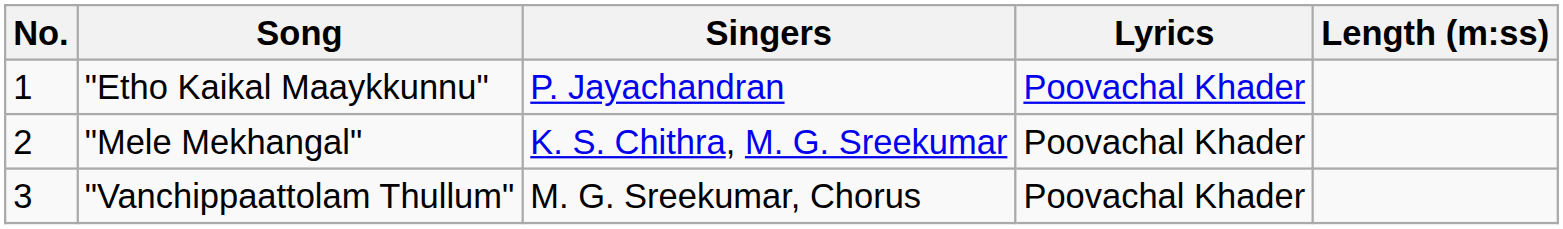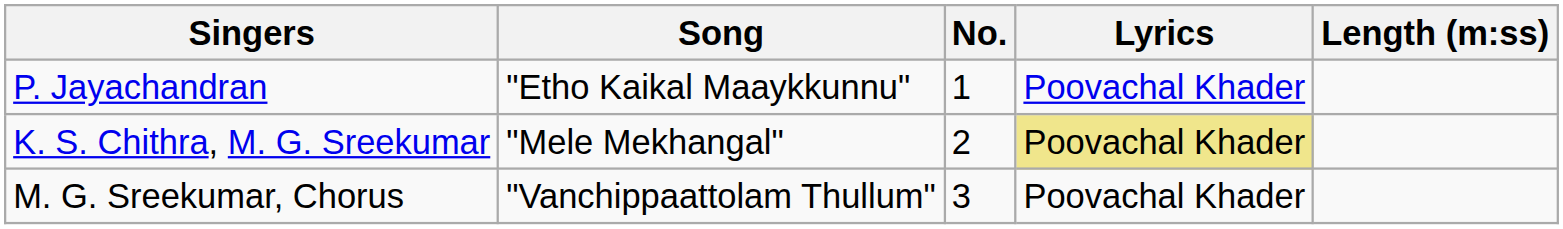columns swapped: No. <-> Singers
"Mele Mekhangal" | Lyrics: no background -> khaki background
